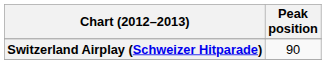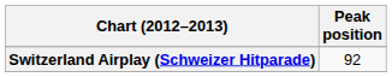Switzerland Airplay (Schweizer Hitparade) | Peak position: 90 -> 92
